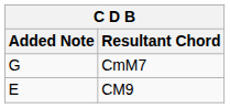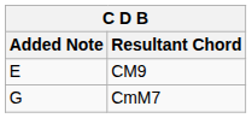rows swapped: CM9 <-> CmM7
